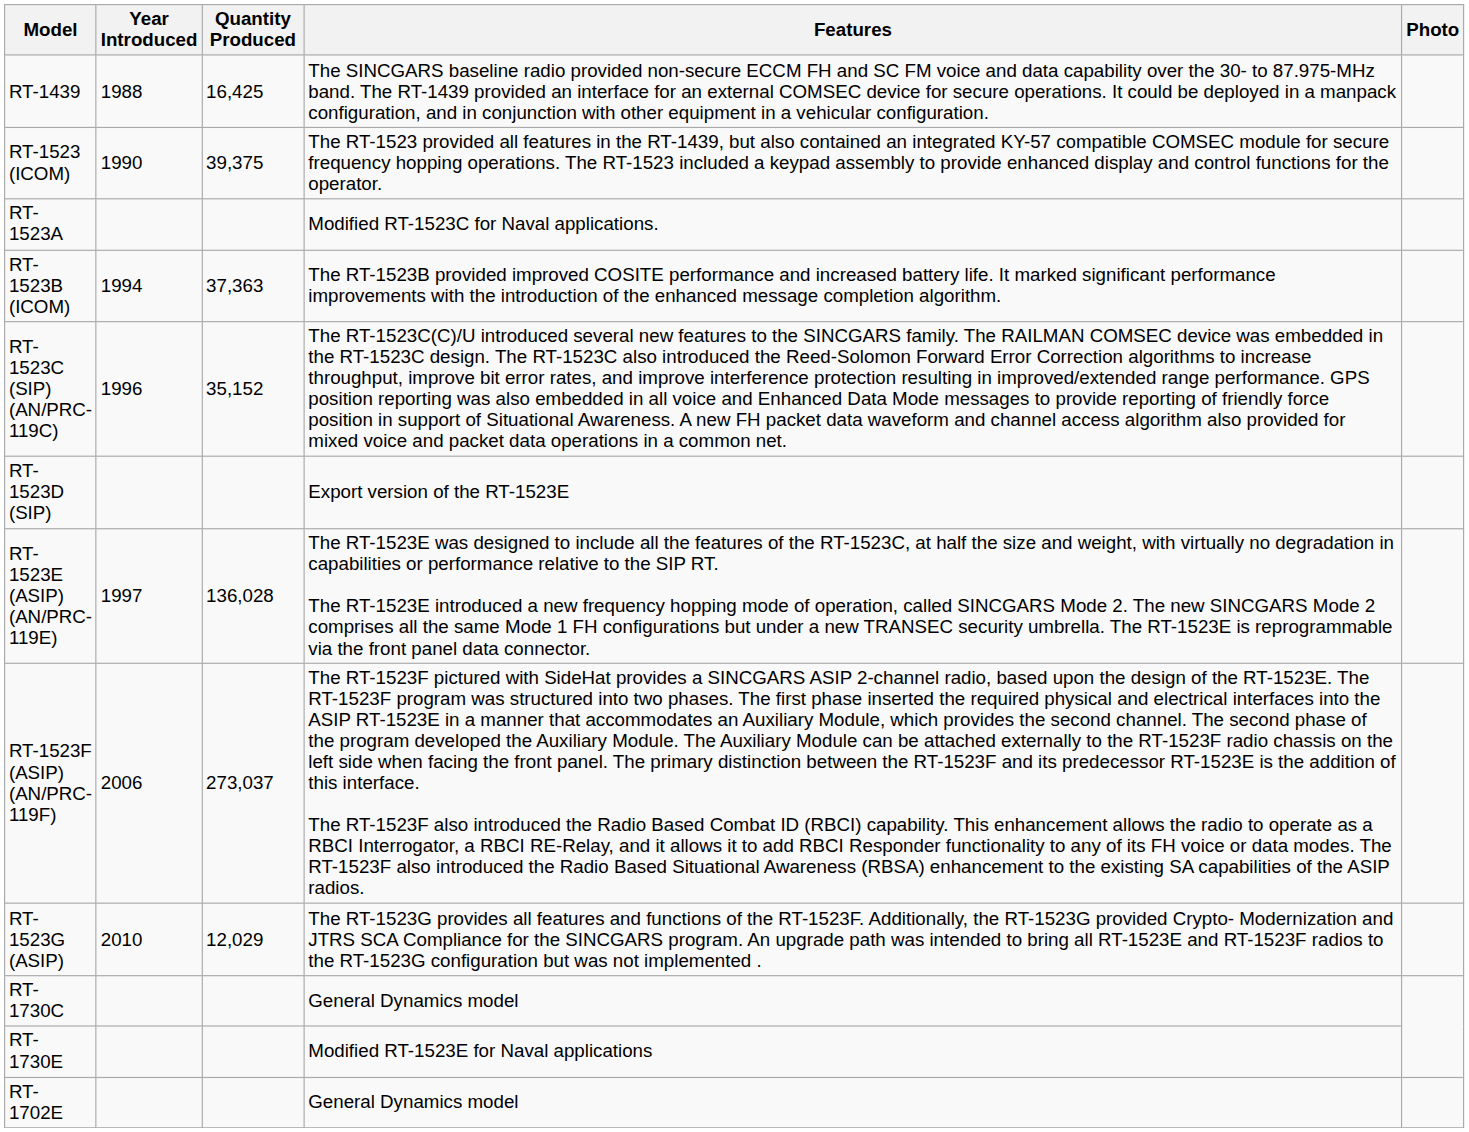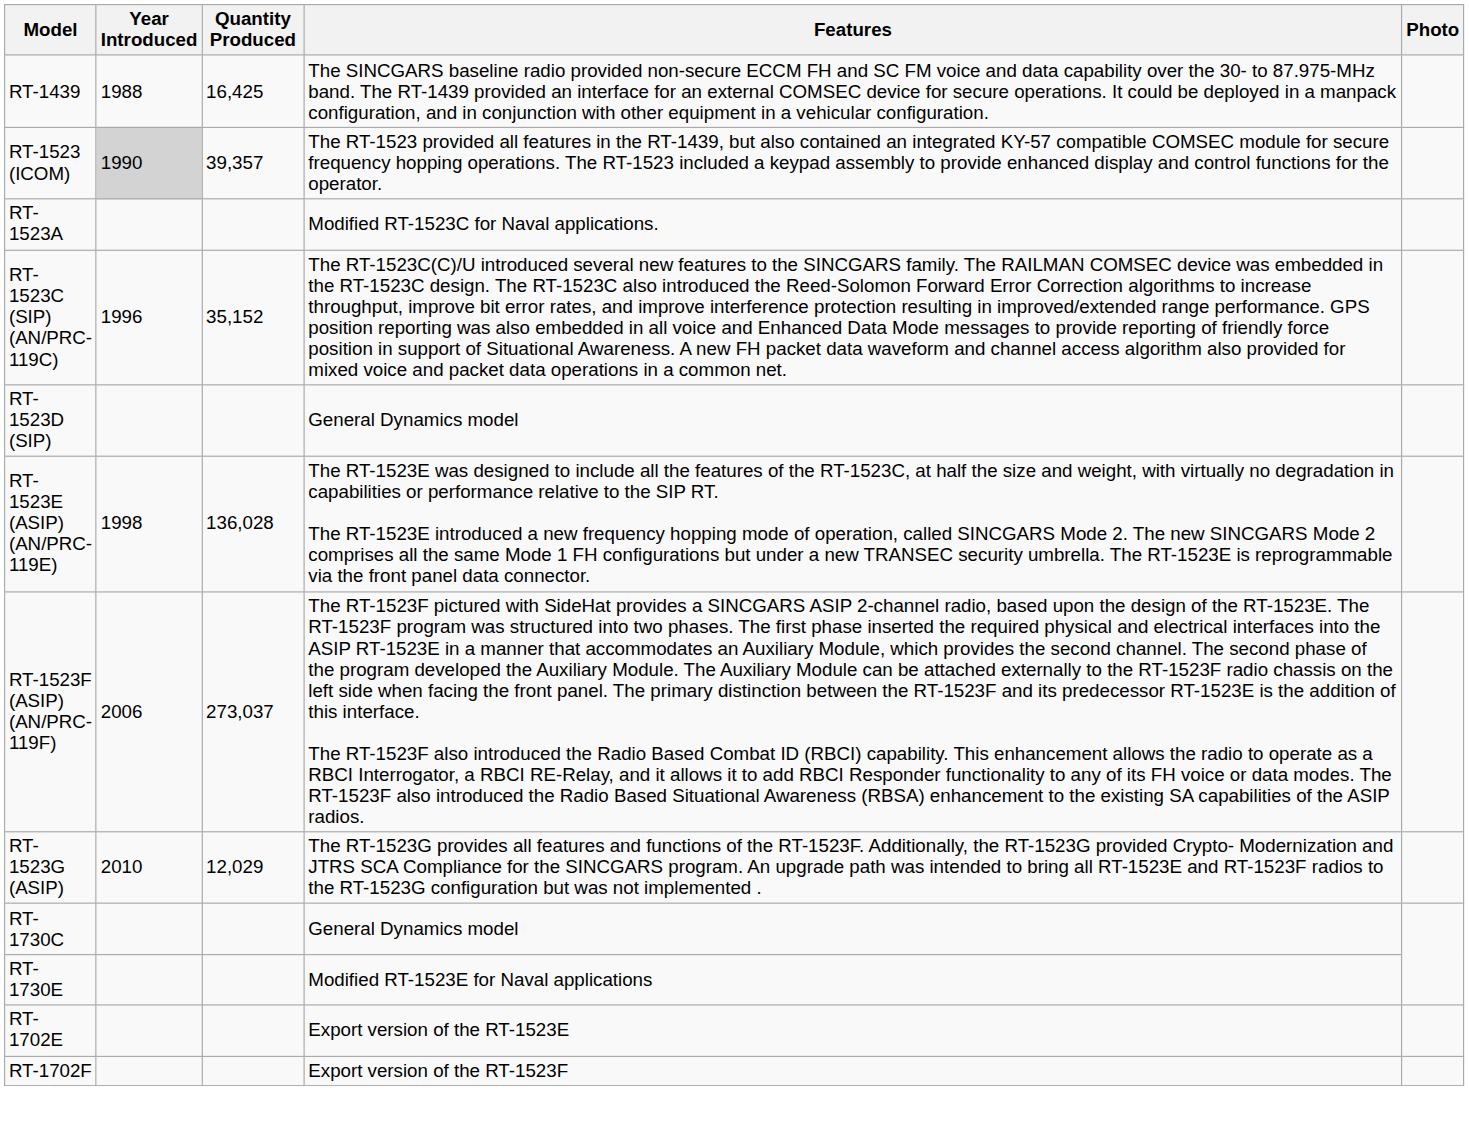RT-1523 (ICOM) | Year Introduced: no background -> lightgrey background
RT-1523 (ICOM) | Quantity Produced: 39,375 -> 39,357
- row: RT-1523B (ICOM) | 1994 | 37,363 | The RT-1523B provided improved COSITE performance and increased battery life. It marked significant performance improvements with the introduction of the enhanced message completion algorithm.
RT-1523D (SIP) | Features: Export version of the RT-1523E -> General Dynamics model
RT-1523E (ASIP) (AN/PRC-119E) | Year Introduced: 1997 -> 1998
RT-1702E | Features: General Dynamics model -> Export version of the RT-1523E
+ row: RT-1702F | Export version of the RT-1523F
